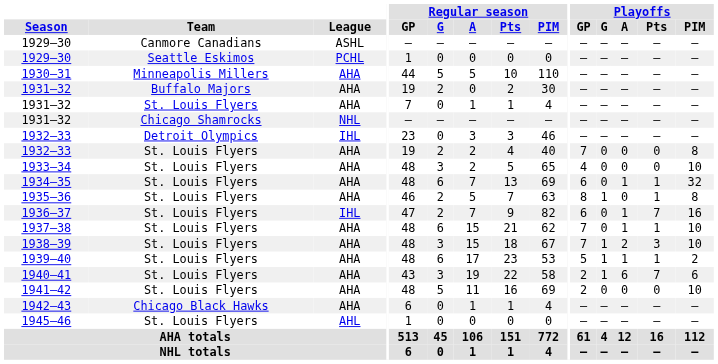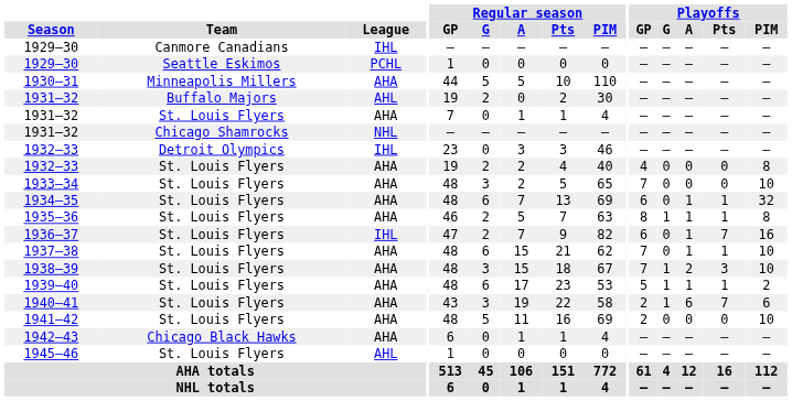1929–30 / Canmore Canadians | League: ASHL -> IHL
1931–32 / Buffalo Majors | League: AHA -> AHL
1932–33 / St. Louis Flyers | Playoffs / GP: 7 -> 4
1933–34 | Playoffs / GP: 4 -> 7
1935–36 | Playoffs / A: 0 -> 1
